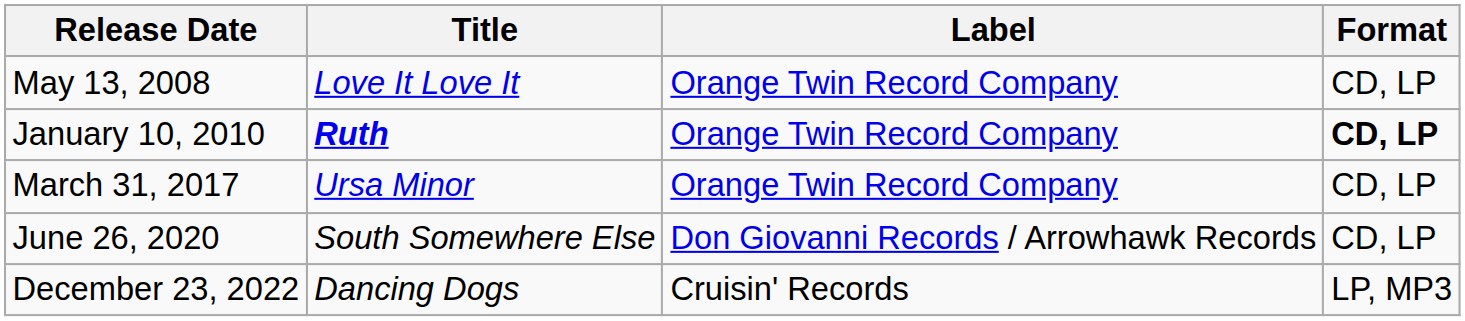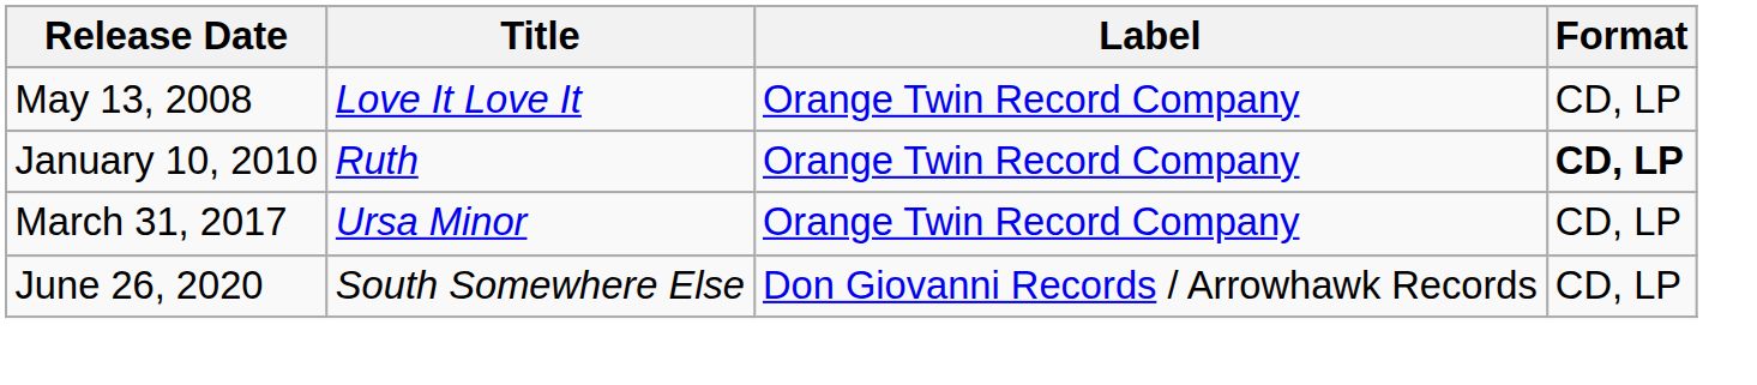January 10, 2010 | Title: bold -> normal
- row: December 23, 2022 | Dancing Dogs | Cruisin' Records | LP, MP3
